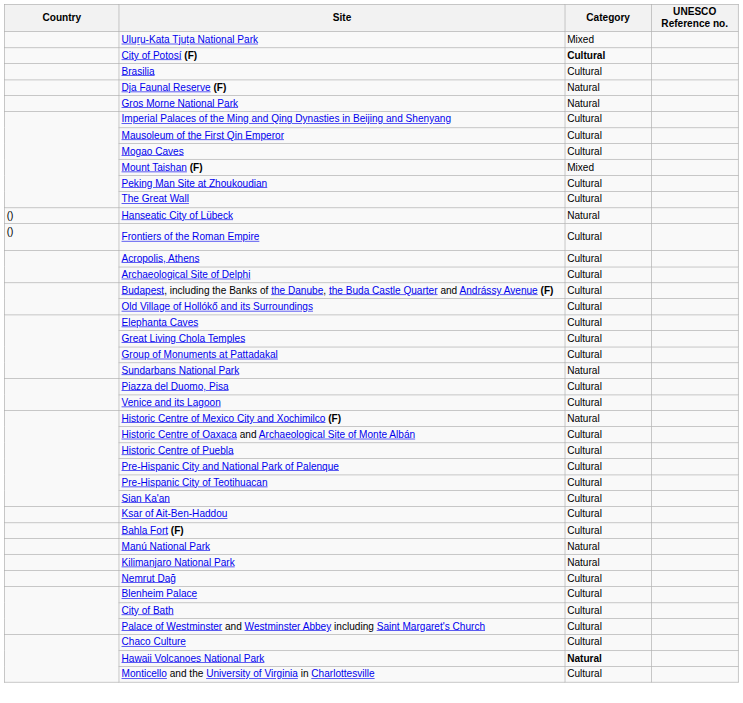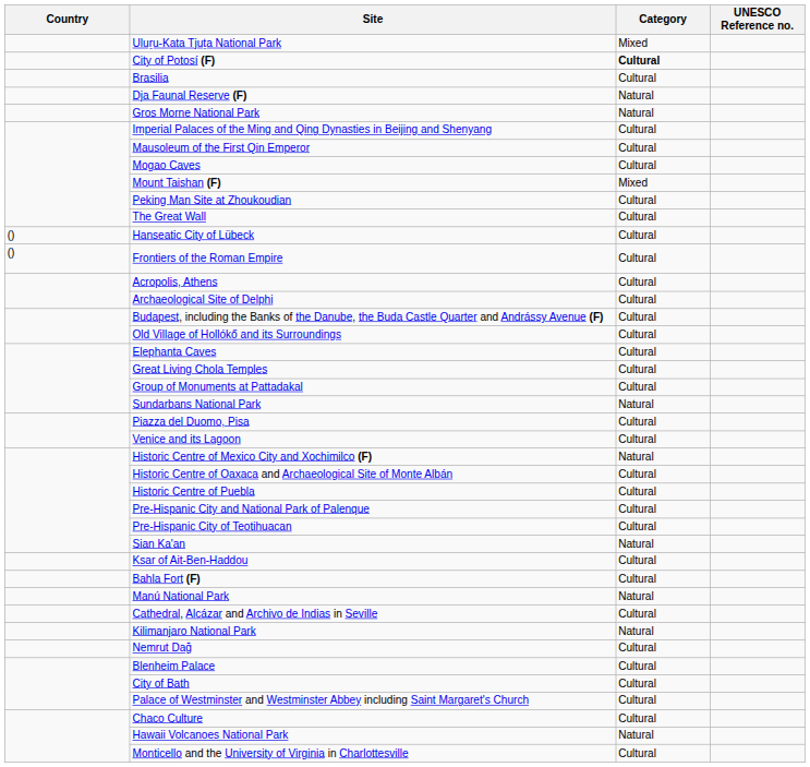Hanseatic City of Lübeck | Category: Natural -> Cultural
Sian Ka'an | Category: Cultural -> Natural
+ row: Cathedral, Alcázar and Archivo de Indias in Seville | Cultural
Hawaii Volcanoes National Park | Category: bold -> normal
